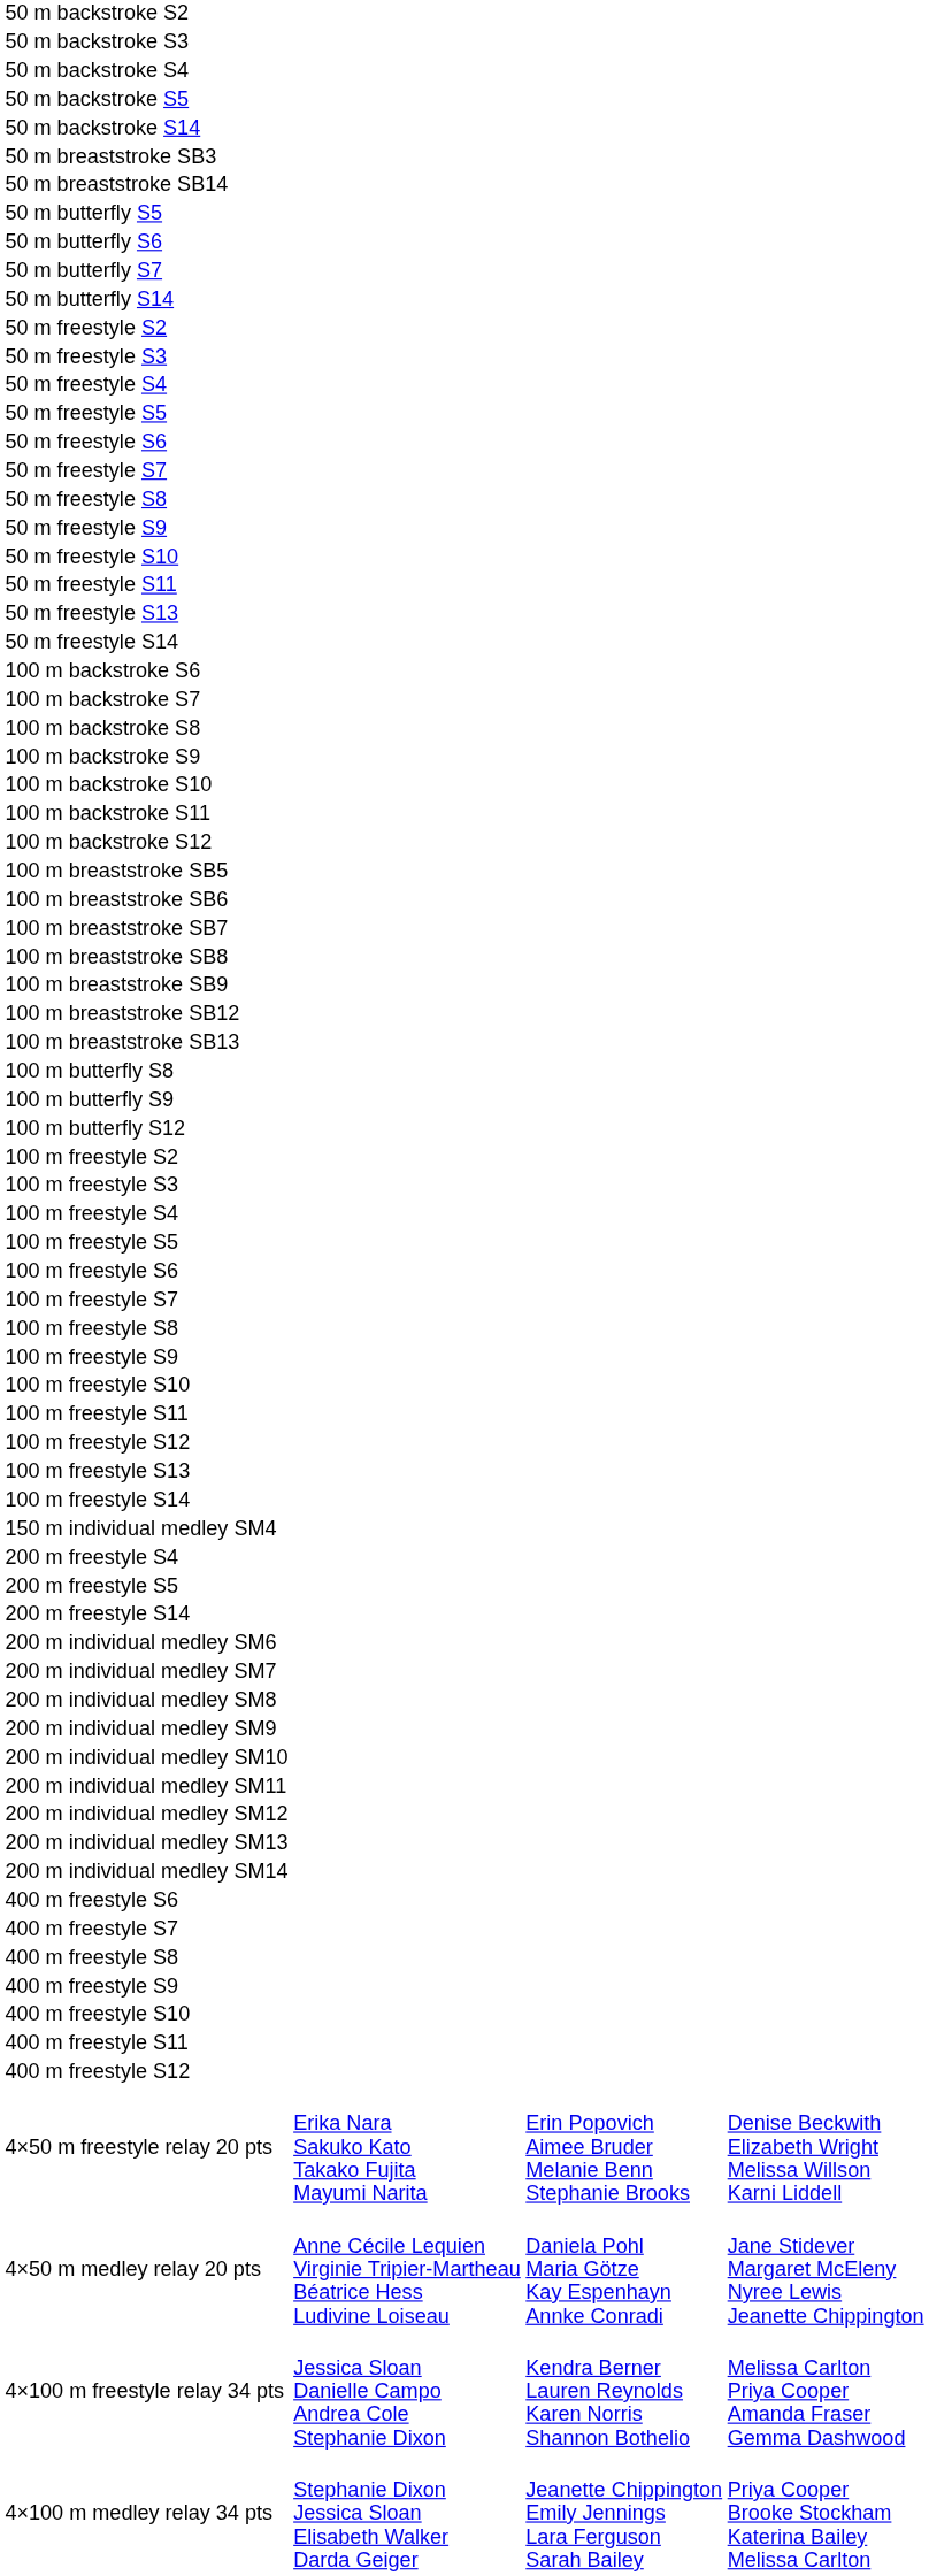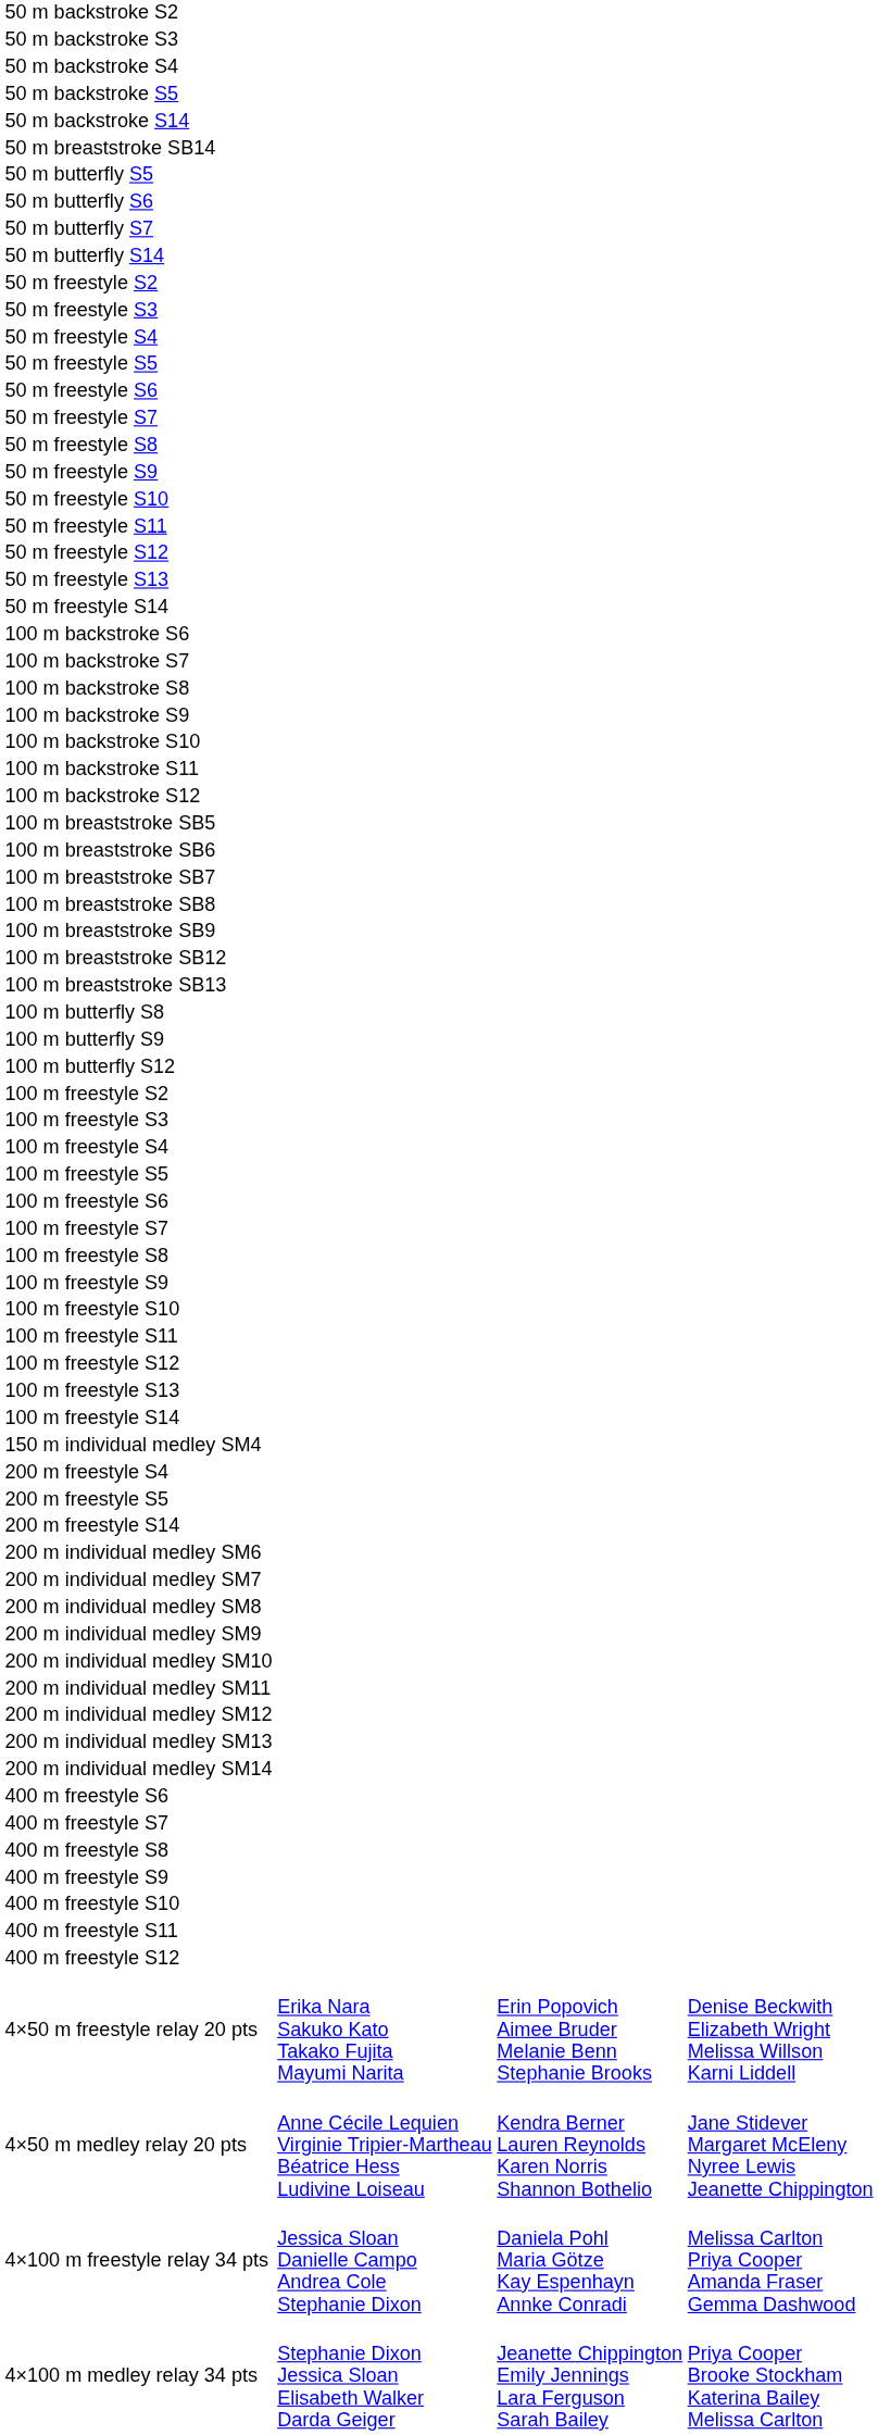- row: 50 m breaststroke SB3
+ row: 50 m freestyle S12
4×50 m medley relay 20 pts | column 3: Daniela Pohl Maria Götze Kay Espenhayn Annke Conradi -> Kendra Berner Lauren Reynolds Karen Norris Shannon Bothelio
4×100 m freestyle relay 34 pts | column 3: Kendra Berner Lauren Reynolds Karen Norris Shannon Bothelio -> Daniela Pohl Maria Götze Kay Espenhayn Annke Conradi
